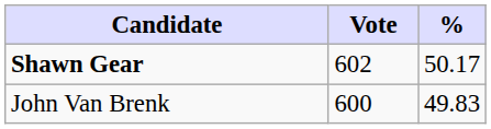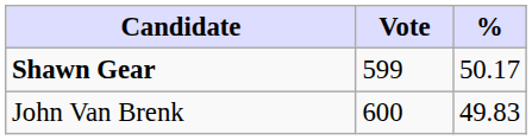Shawn Gear | Vote: 602 -> 599
